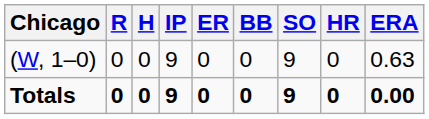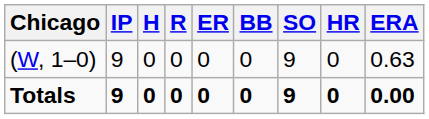columns swapped: IP <-> R
